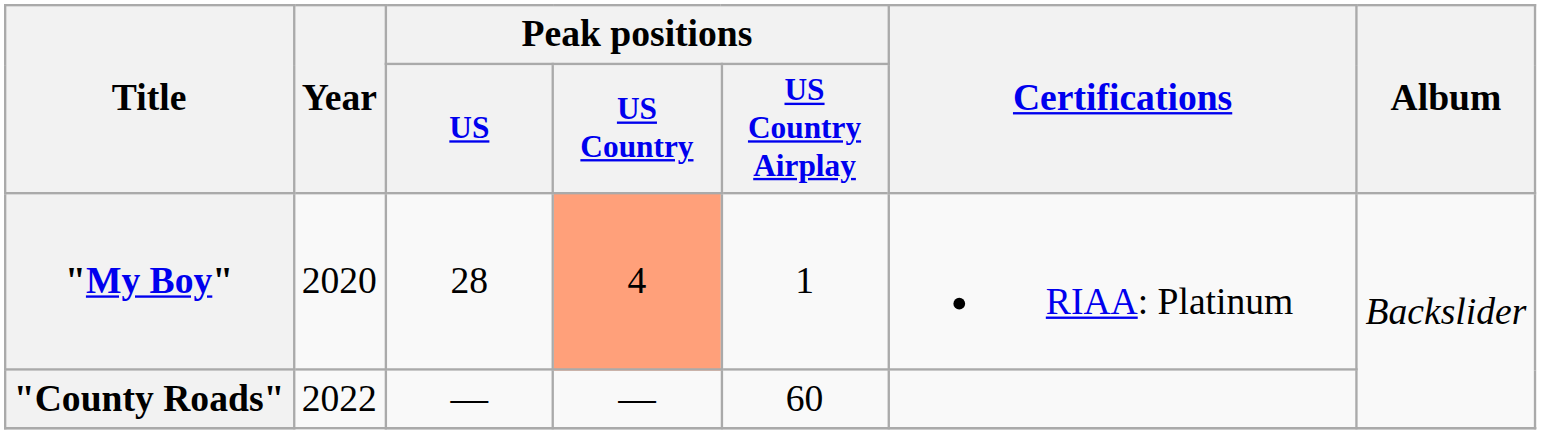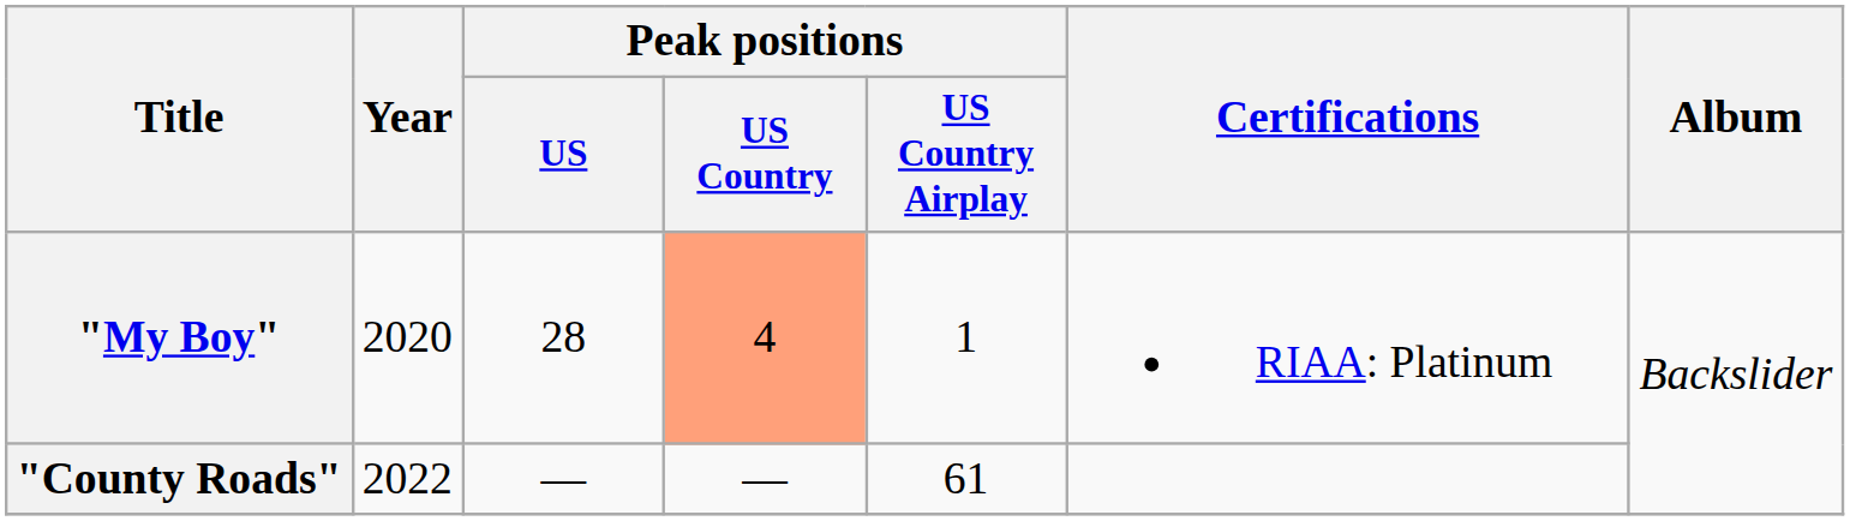"County Roads" | Peak positions / US Country Airplay: 60 -> 61
